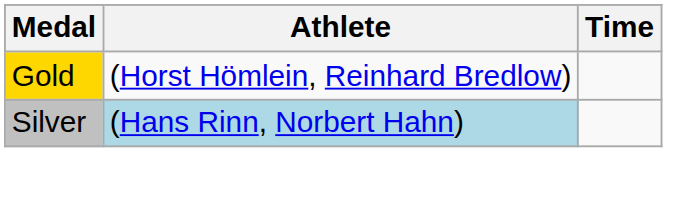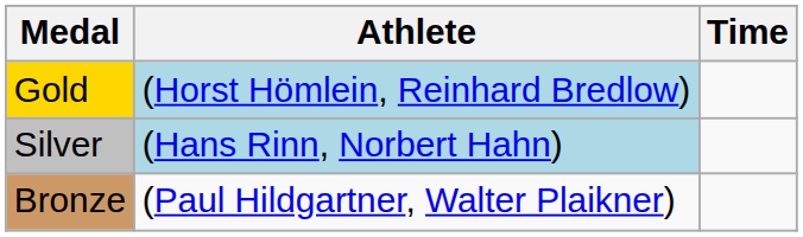Gold | Athlete: no background -> lightblue background
+ row: Bronze | (Paul Hildgartner, Walter Plaikner)
